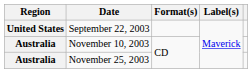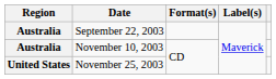September 22, 2003 | Region: United States -> Australia
November 25, 2003 | Region: Australia -> United States
